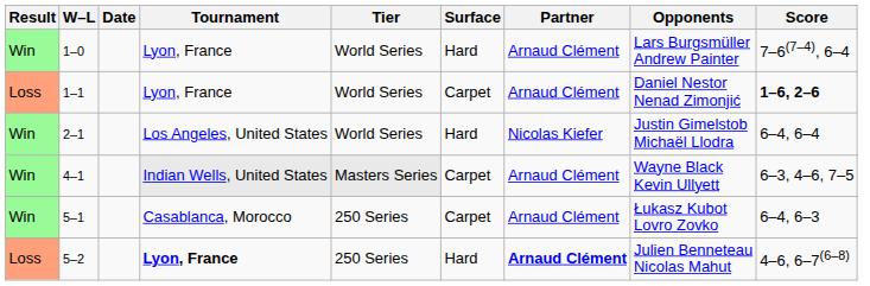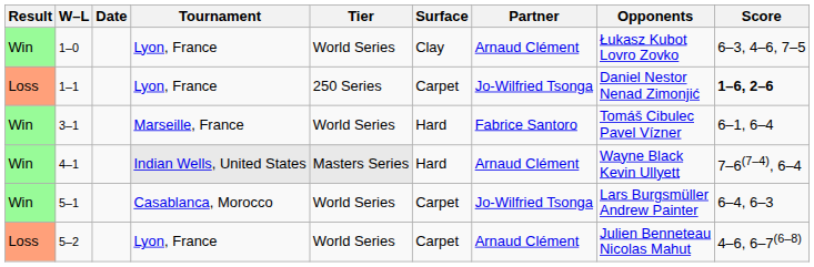1–0 | Surface: Hard -> Clay
1–0 | Opponents: Lars Burgsmüller Andrew Painter -> Łukasz Kubot Lovro Zovko
1–0 | Score: 7–6(7–4), 6–4 -> 6–3, 4–6, 7–5
1–1 | Tier: World Series -> 250 Series
1–1 | Partner: Arnaud Clément -> Jo-Wilfried Tsonga
- row: Win | 2–1 | Los Angeles, United States | World Series | Hard | Nicolas Kiefer | Justin Gimelstob Michaël Llodra | 6–4, 6–4
+ row: Win | 3–1 | Marseille, France | World Series | Hard | Fabrice Santoro | Tomáš Cibulec Pavel Vízner | 6–1, 6–4
4–1 | Surface: Carpet -> Hard
4–1 | Score: 6–3, 4–6, 7–5 -> 7–6(7–4), 6–4
5–1 | Tier: 250 Series -> World Series
5–1 | Partner: Arnaud Clément -> Jo-Wilfried Tsonga
5–1 | Opponents: Łukasz Kubot Lovro Zovko -> Lars Burgsmüller Andrew Painter
5–2 | Tournament: bold -> normal
5–2 | Tier: 250 Series -> World Series
5–2 | Surface: Hard -> Carpet
5–2 | Partner: bold -> normal
